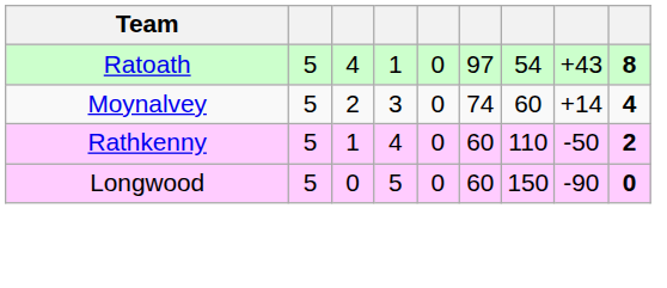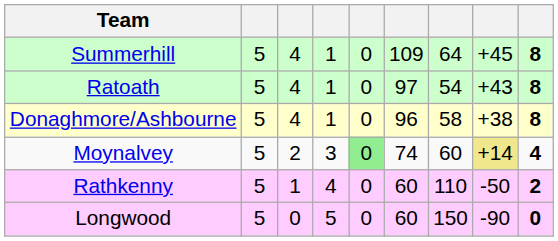+ row: Summerhill | 5 | 4 | 1 | 0 | 109 | 64 | +45 | 8
+ row: Donaghmore/Ashbourne | 5 | 4 | 1 | 0 | 96 | 58 | +38 | 8
Moynalvey | column 5: no background -> lightgreen background
Moynalvey | column 8: no background -> khaki background
